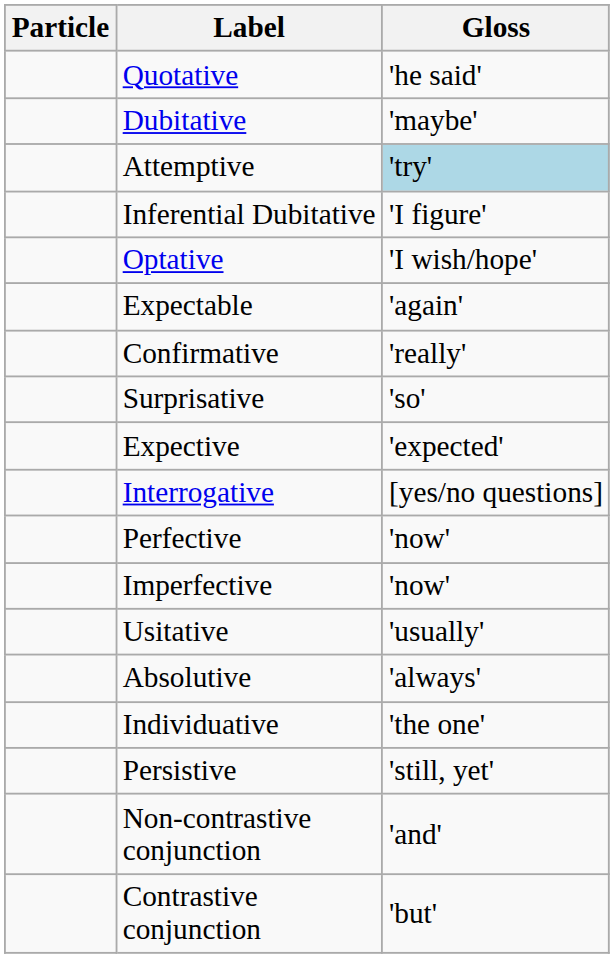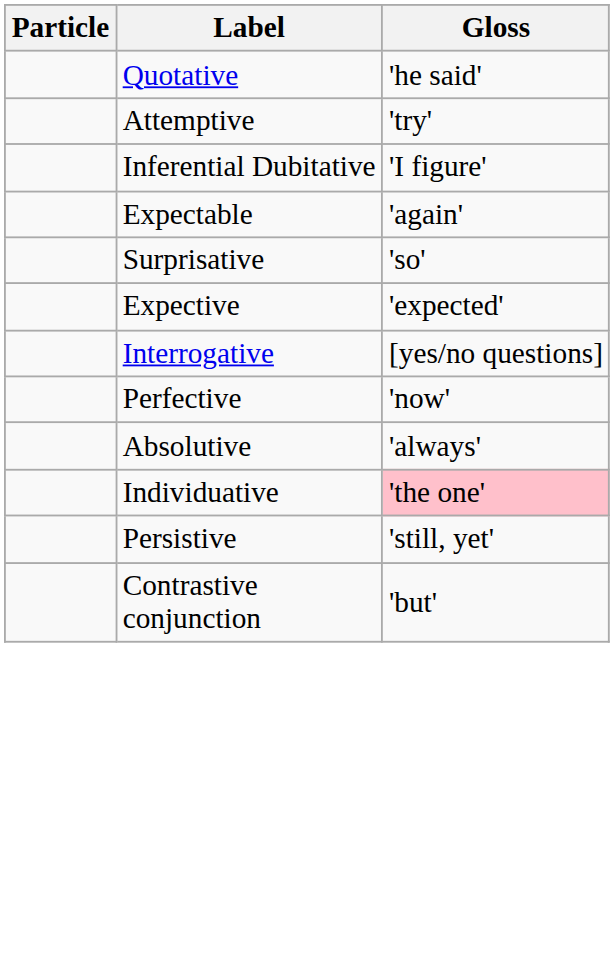- row: Dubitative | 'maybe'
Attemptive | Gloss: lightblue background -> no background
- row: Optative | 'I wish/hope'
- row: Confirmative | 'really'
- row: Imperfective | 'now'
- row: Usitative | 'usually'
Individuative | Gloss: no background -> pink background
- row: Non-contrastive conjunction | 'and'
